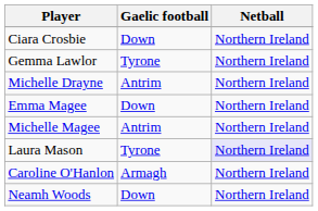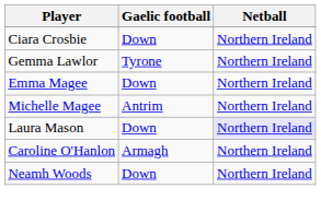- row: Michelle Drayne | Antrim | Northern Ireland
Laura Mason | Gaelic football: Tyrone -> Down
